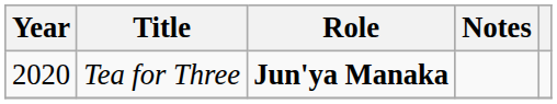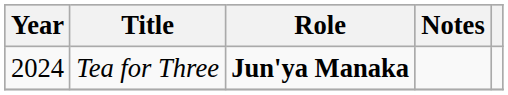Tea for Three | Year: 2020 -> 2024
